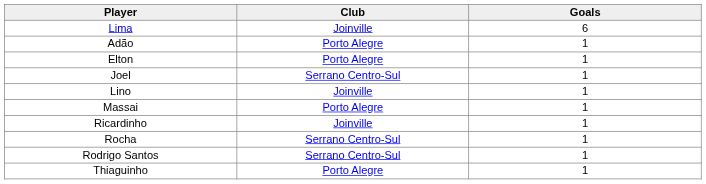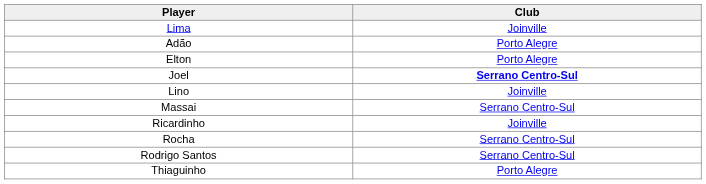- column: Goals | 6 | 1 | 1 | 1 | 1 | 1 | 1 | 1 | 1 | 1
Joel | Club: normal -> bold
Massai | Club: Porto Alegre -> Serrano Centro-Sul
